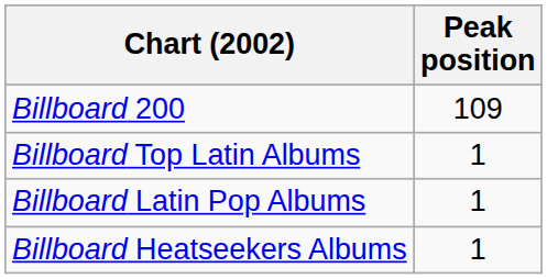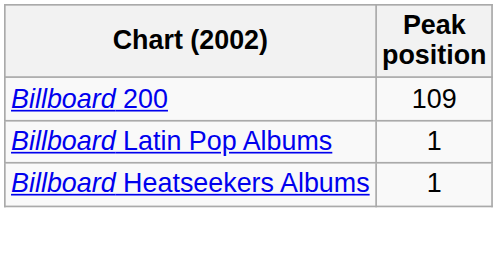- row: Billboard Top Latin Albums | 1
